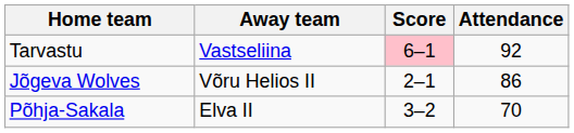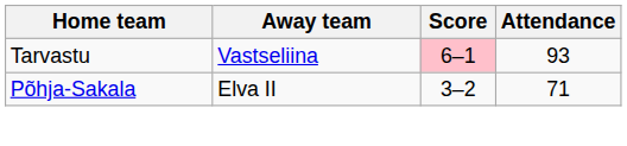Tarvastu | Attendance: 92 -> 93
- row: Jõgeva Wolves | Võru Helios II | 2–1 | 86
Põhja-Sakala | Attendance: 70 -> 71
